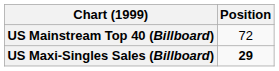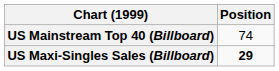US Mainstream Top 40 (Billboard) | Position: 72 -> 74
